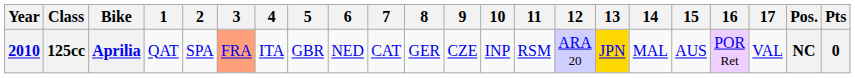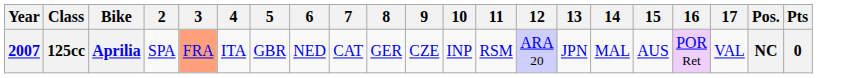- column: 1 | QAT
125cc | Year: 2010 -> 2007
125cc | 13: gold background -> no background
